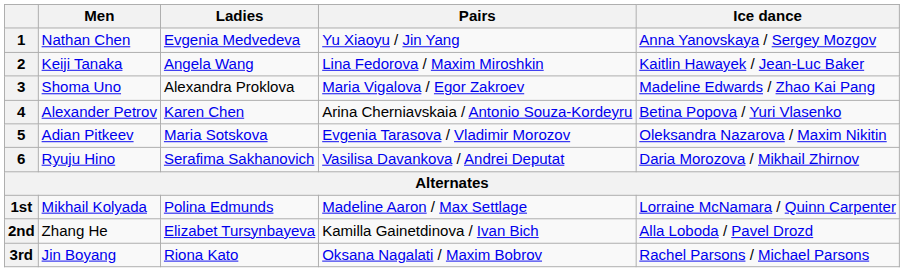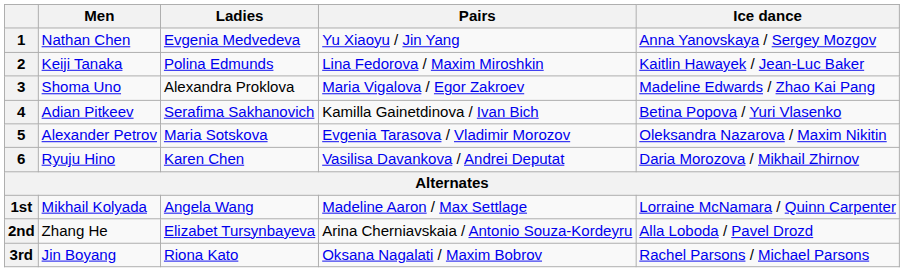2 | Ladies: Angela Wang -> Polina Edmunds
4 | Men: Alexander Petrov -> Adian Pitkeev
4 | Ladies: Karen Chen -> Serafima Sakhanovich
4 | Pairs: Arina Cherniavskaia / Antonio Souza-Kordeyru -> Kamilla Gainetdinova / Ivan Bich
5 | Men: Adian Pitkeev -> Alexander Petrov
6 | Ladies: Serafima Sakhanovich -> Karen Chen
1st | Ladies: Polina Edmunds -> Angela Wang
2nd | Pairs: Kamilla Gainetdinova / Ivan Bich -> Arina Cherniavskaia / Antonio Souza-Kordeyru
